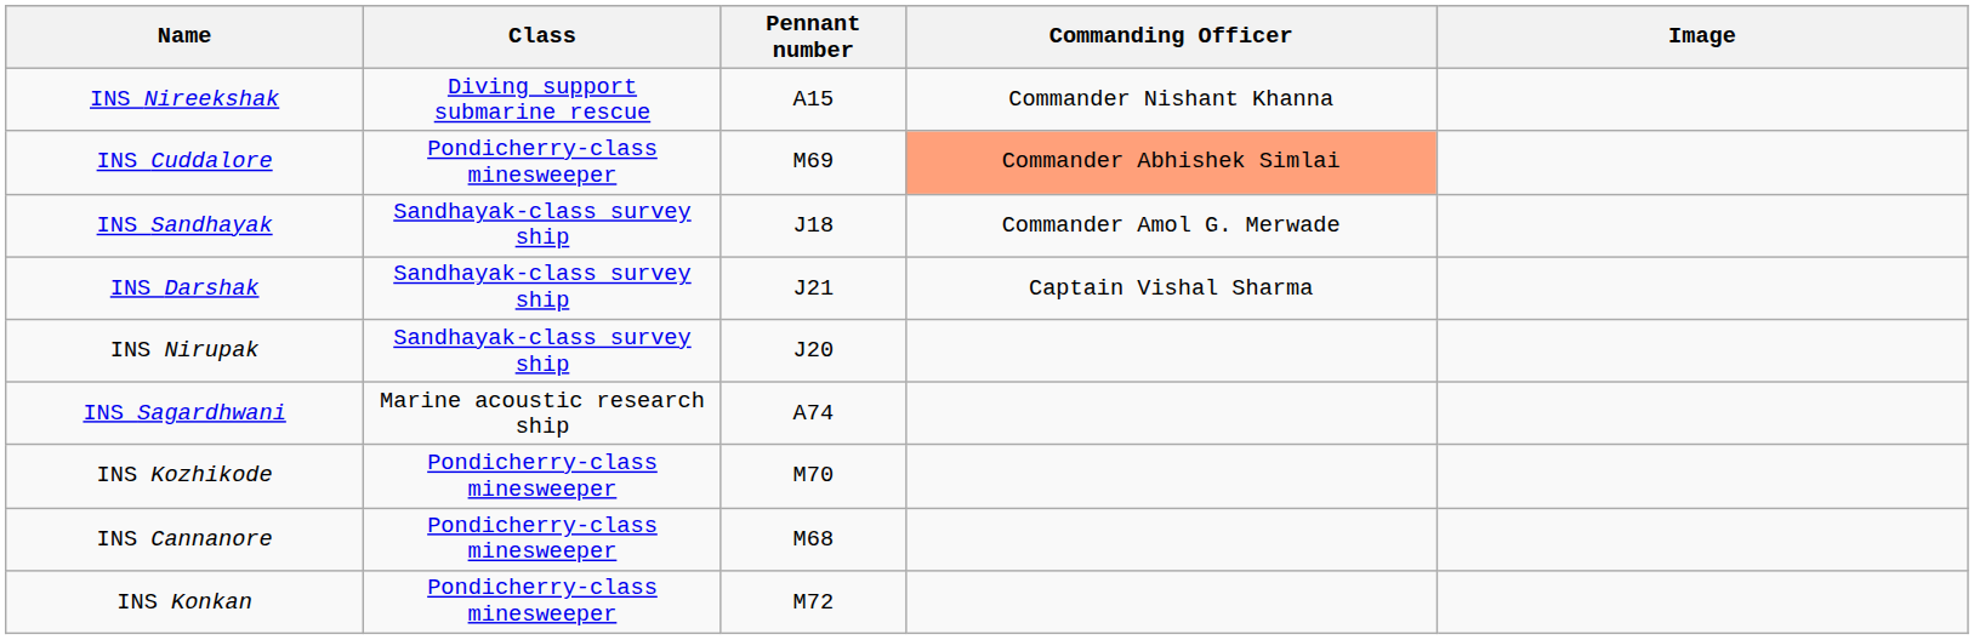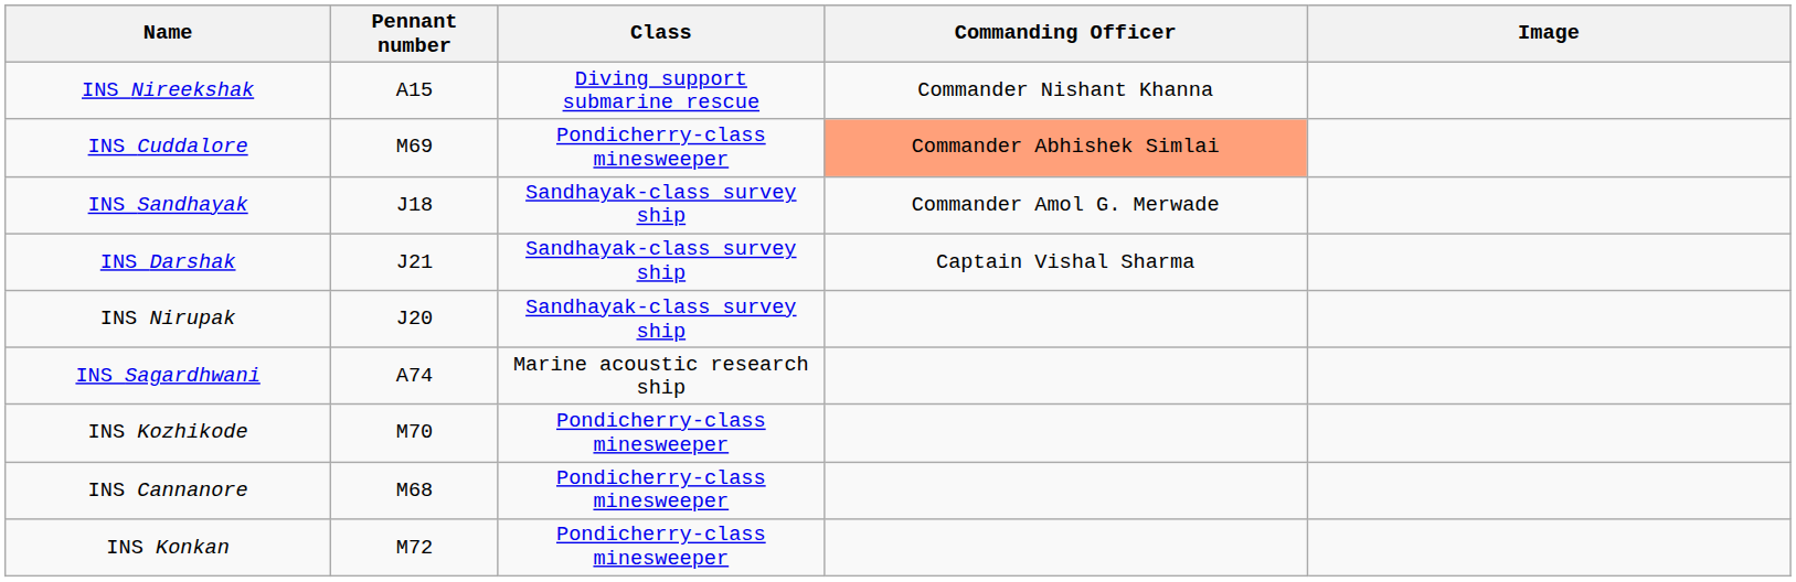columns swapped: Class <-> Pennant number
